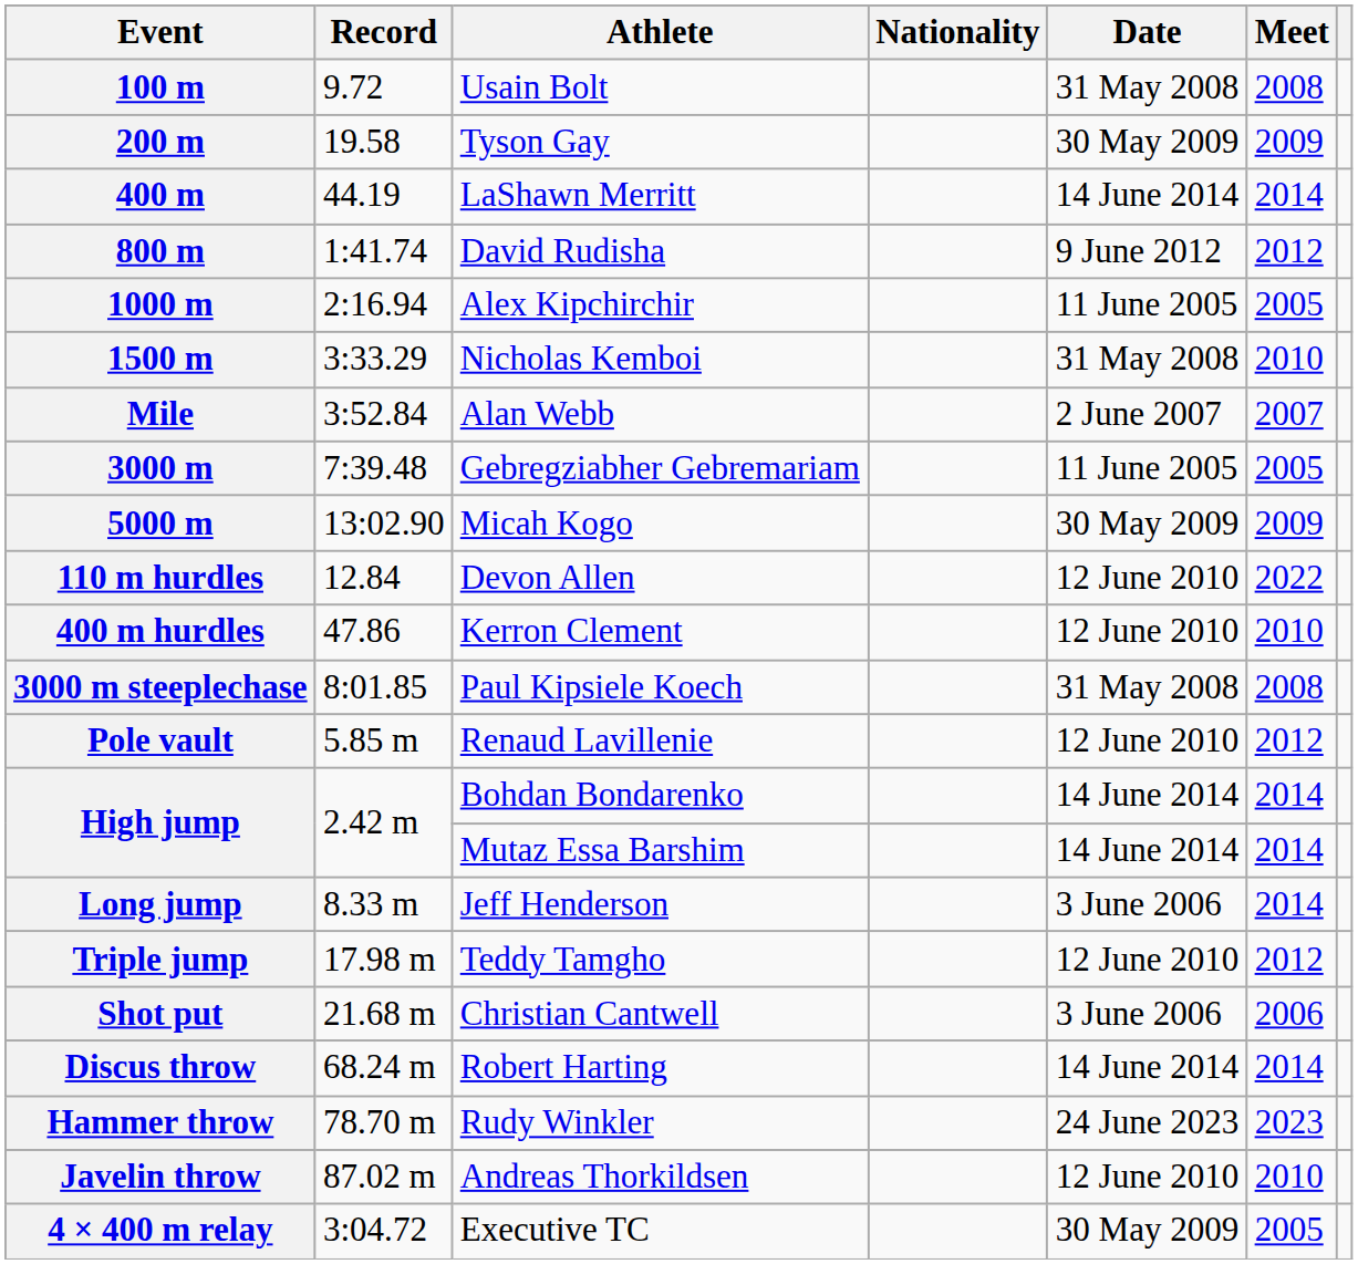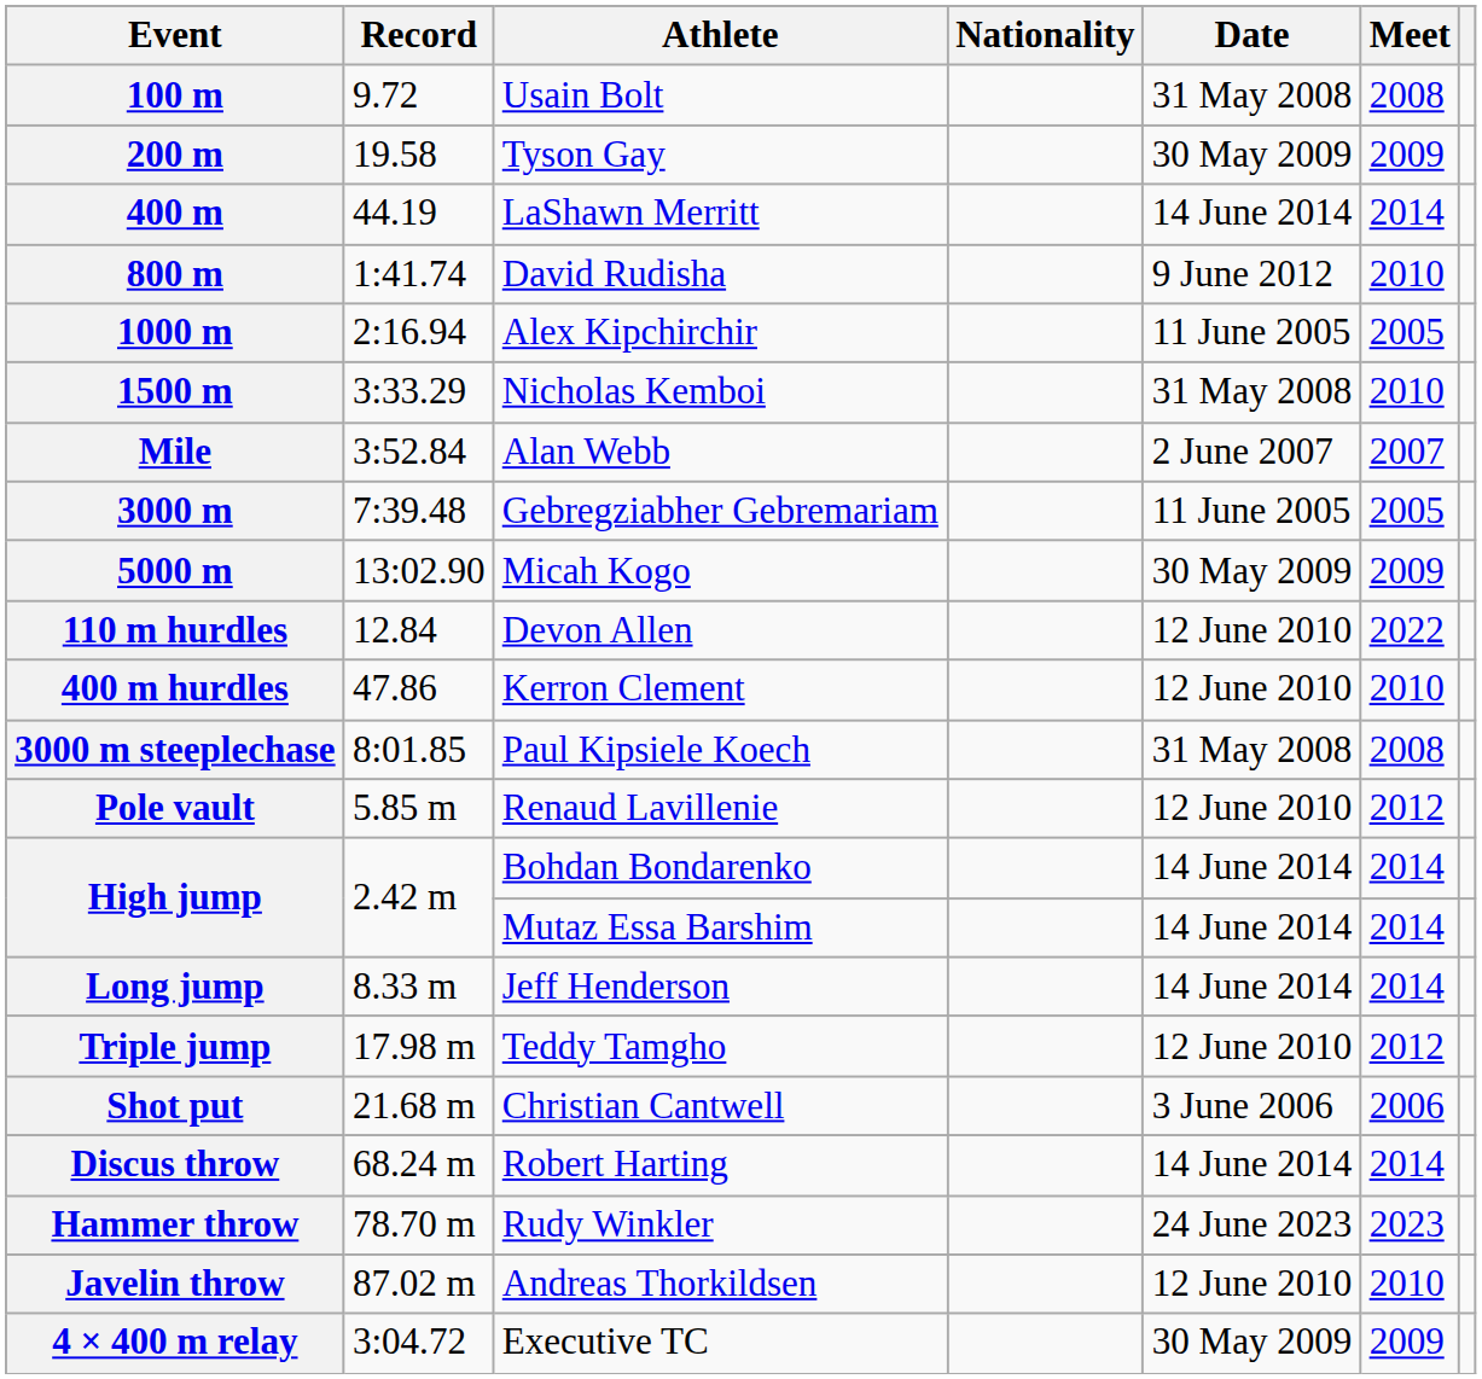800 m | Meet: 2012 -> 2010
Long jump | Date: 3 June 2006 -> 14 June 2014
4 × 400 m relay | Meet: 2005 -> 2009
